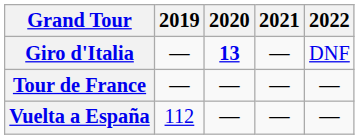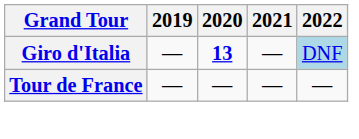Giro d'Italia | 2022: no background -> lightblue background
- row: Vuelta a España | 112 | — | — | —
